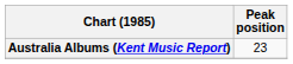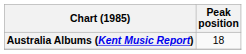Australia Albums (Kent Music Report) | Peak position: 23 -> 18
